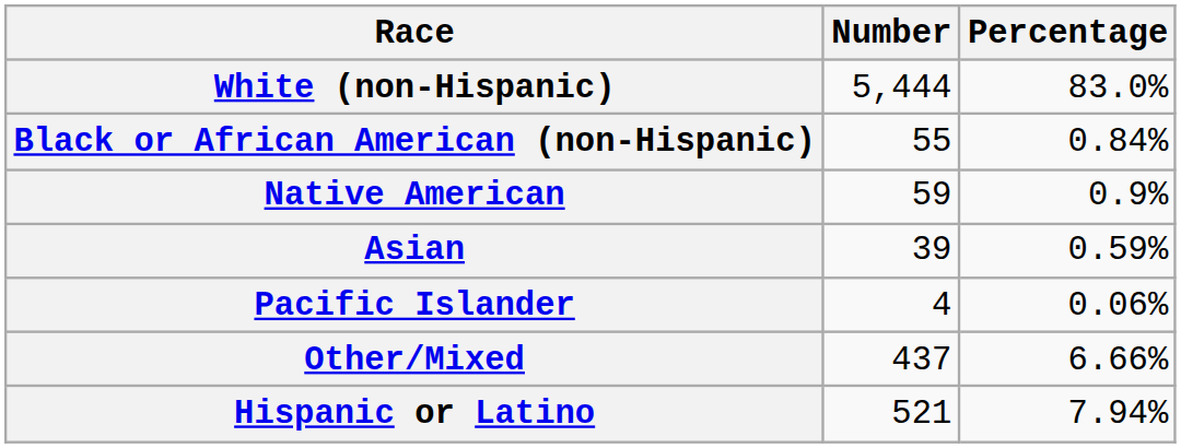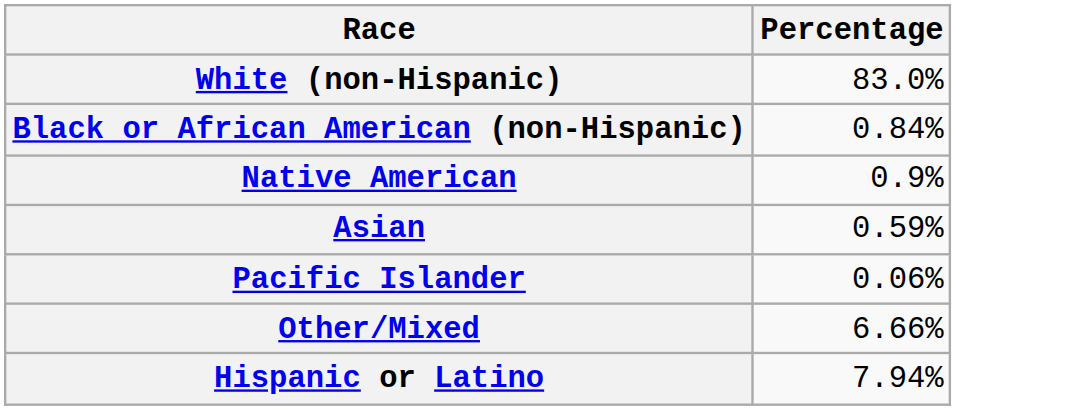- column: Number | 5,444 | 55 | 59 | 39 | 4 | 437 | 521
